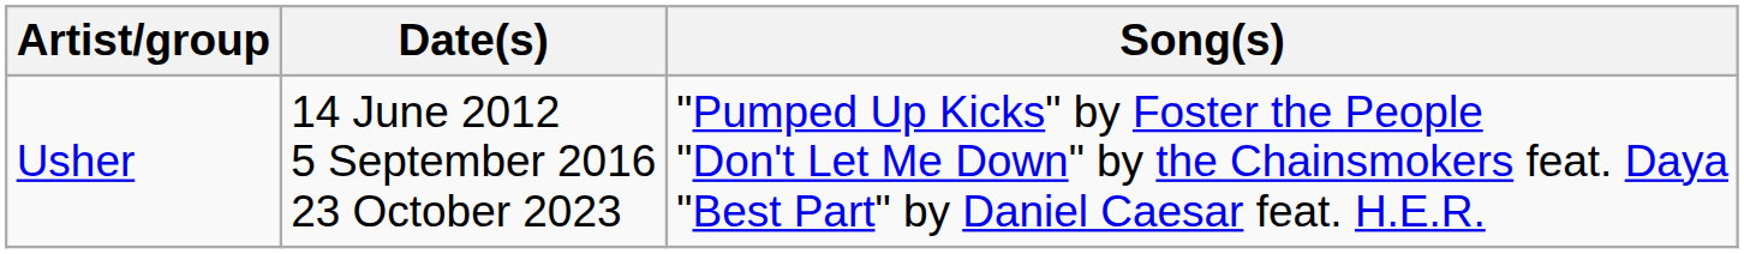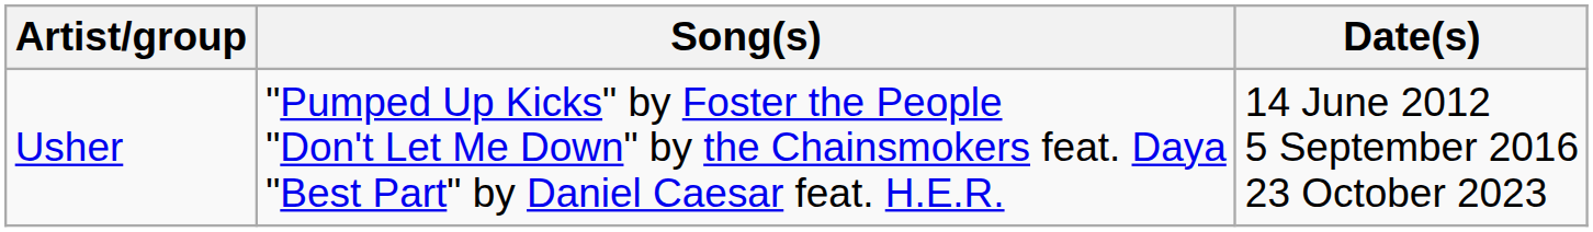columns swapped: Song(s) <-> Date(s)
